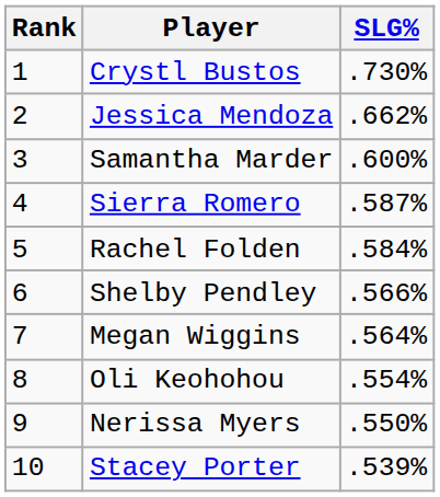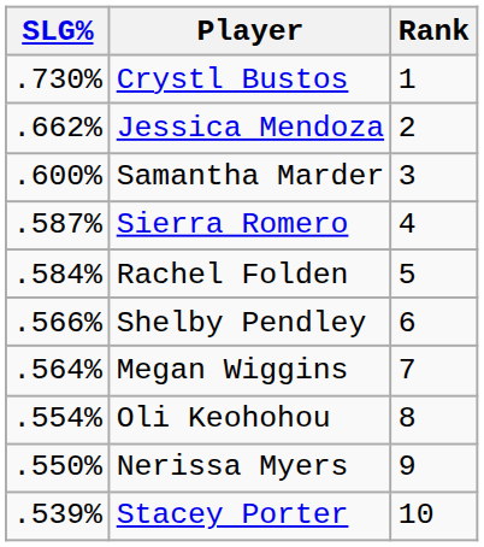columns swapped: Rank <-> SLG%
